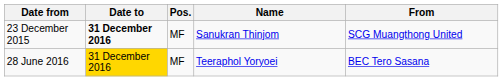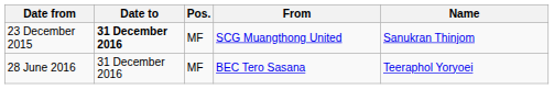columns swapped: Name <-> From
28 June 2016 | Date to: gold background -> no background
